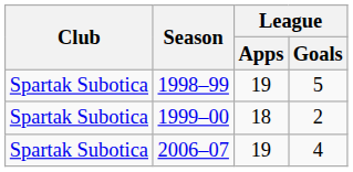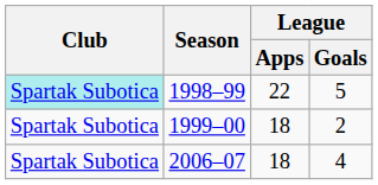1998–99 | Club: no background -> paleturquoise background
1998–99 | League / Apps: 19 -> 22
2006–07 | League / Apps: 19 -> 18
